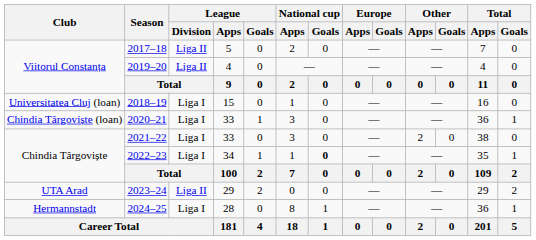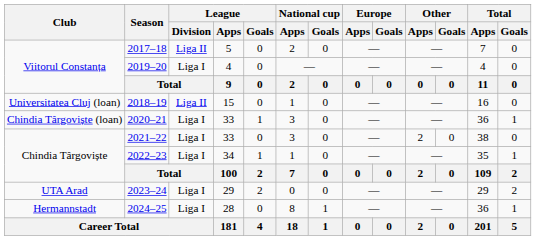2019–20 | League / Division: Liga II -> Liga I
2018–19 | League / Division: Liga I -> Liga II
2022–23 | National cup / Goals: bold -> normal
2023–24 | League / Division: Liga II -> Liga I
